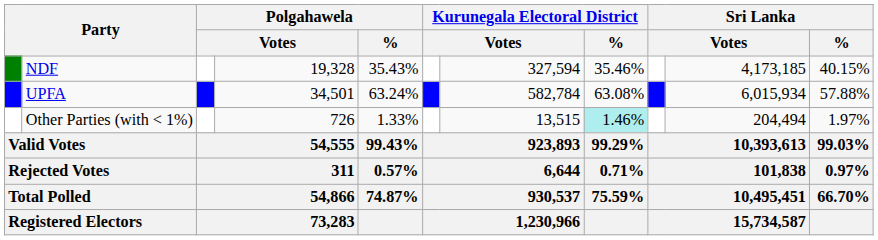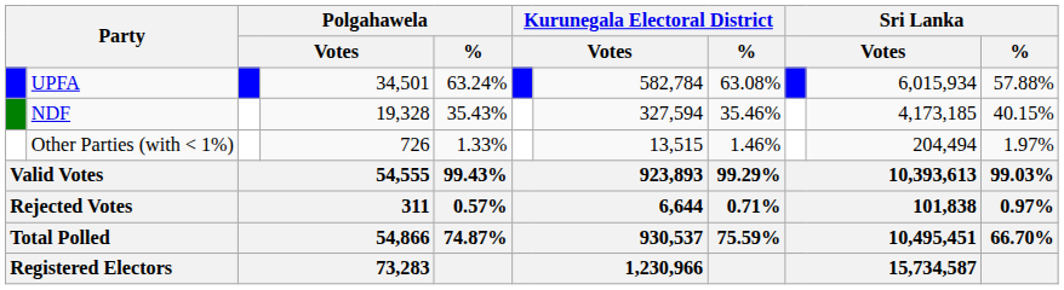rows swapped: UPFA <-> NDF
Other Parties (with < 1%) | Kurunegala Electoral District / %: paleturquoise background -> no background
